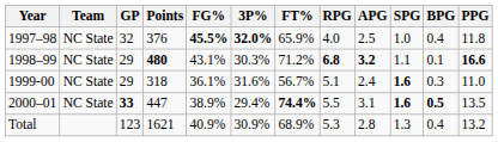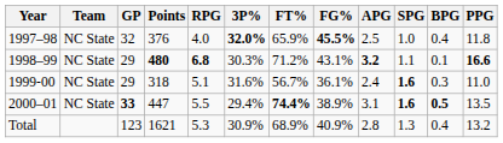columns swapped: FG% <-> RPG
